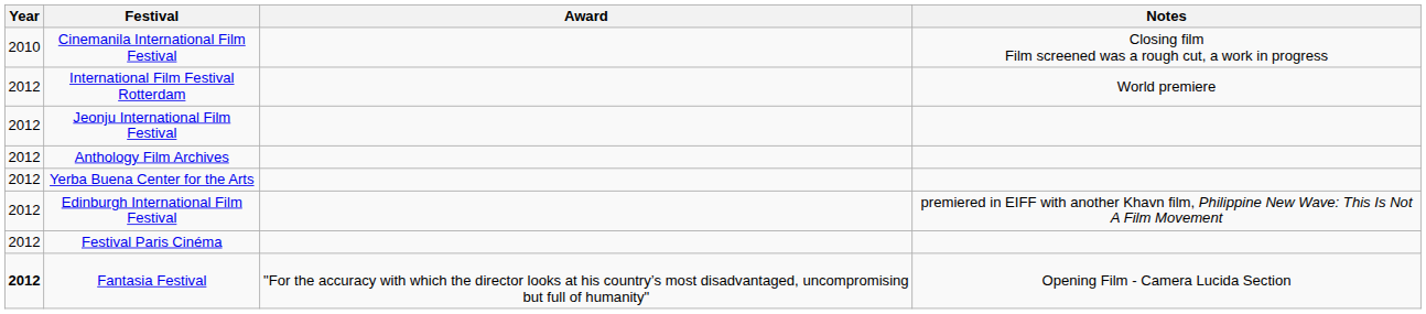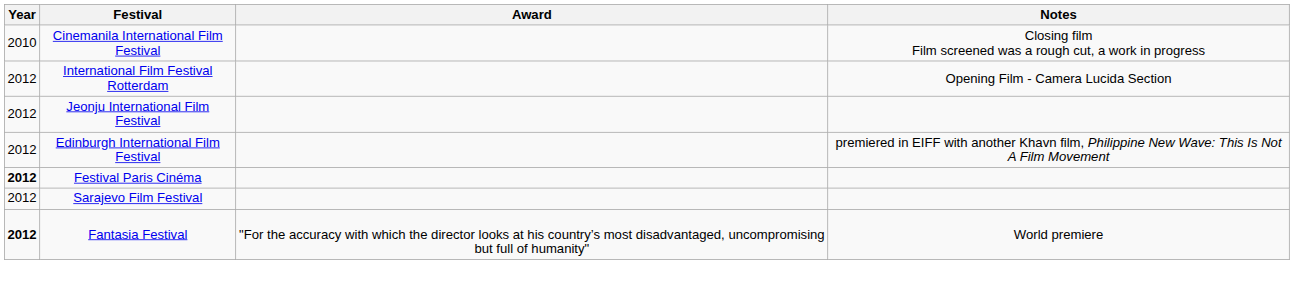International Film Festival Rotterdam | Notes: World premiere -> Opening Film - Camera Lucida Section
- row: 2012 | Anthology Film Archives
- row: 2012 | Yerba Buena Center for the Arts
Festival Paris Cinéma | Year: normal -> bold
+ row: 2012 | Sarajevo Film Festival
Fantasia Festival | Notes: Opening Film - Camera Lucida Section -> World premiere
